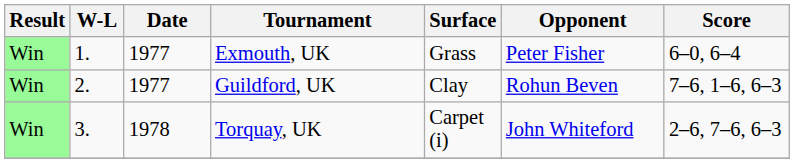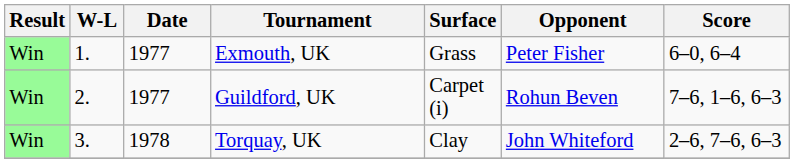Guildford, UK | Surface: Clay -> Carpet (i)
Torquay, UK | Surface: Carpet (i) -> Clay
